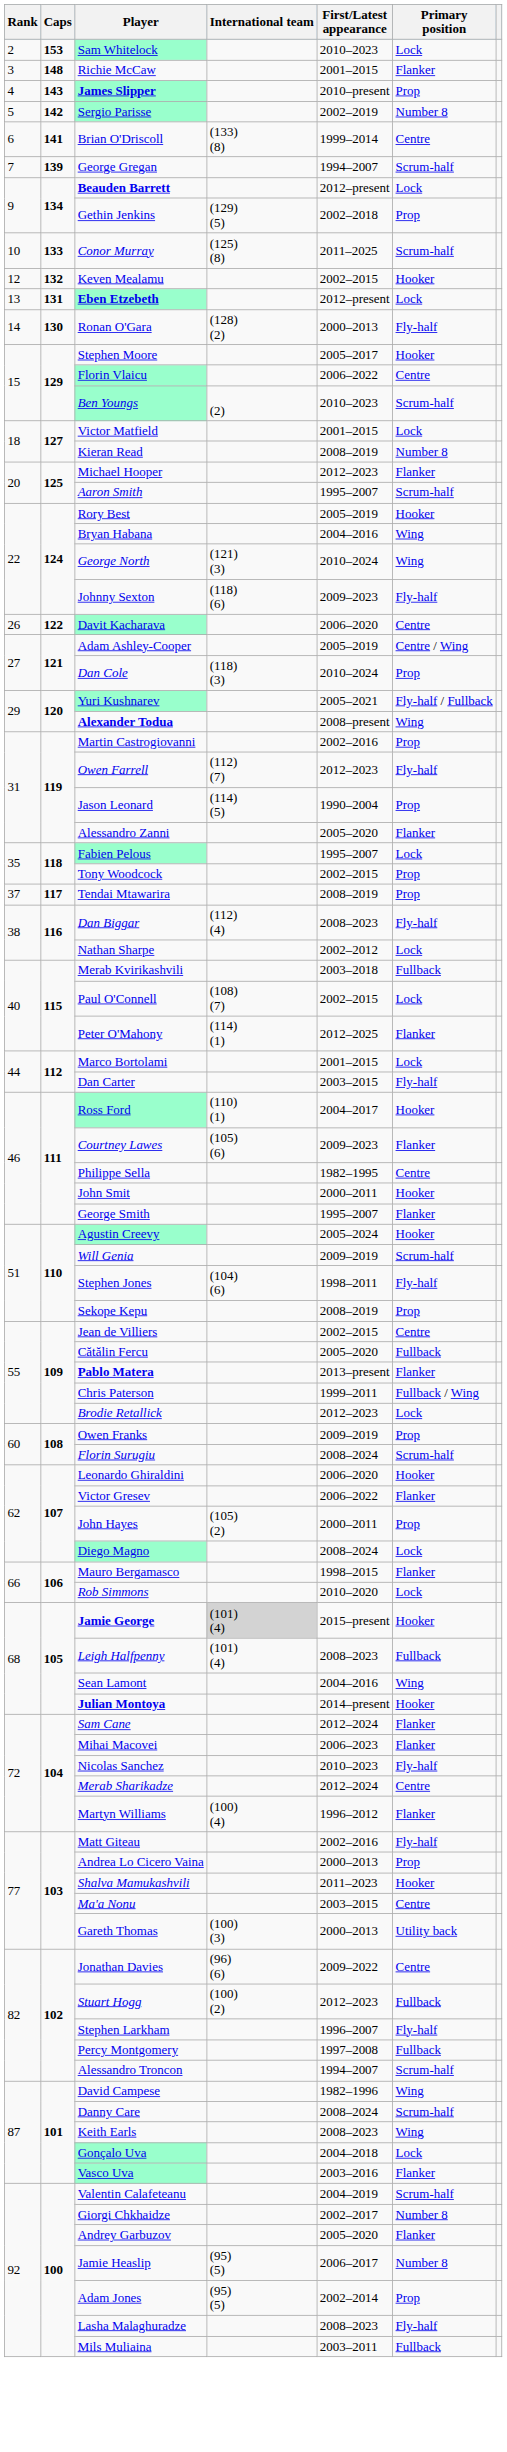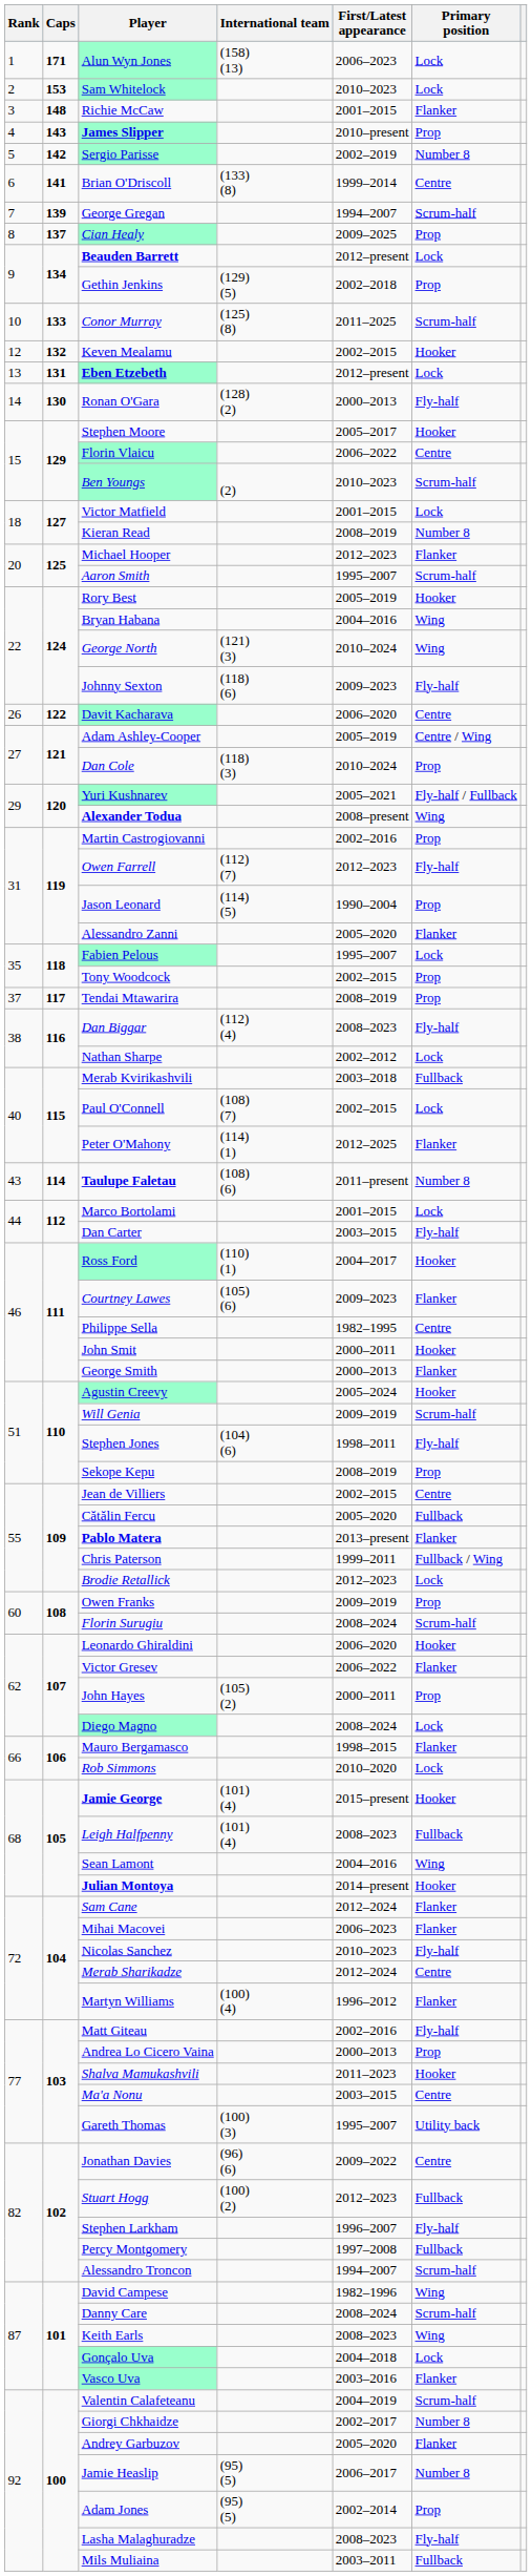+ row: 1 | 171 | Alun Wyn Jones | (158) (13) | 2006–2023 | Lock
+ row: 8 | 137 | Cian Healy | 2009–2025 | Prop
+ row: 43 | 114 | Taulupe Faletau | (108) (6) | 2011–present | Number 8
George Smith | First/Latest appearance: 1995–2007 -> 2000–2013
Jamie George | International team: lightgrey background -> no background
Gareth Thomas | First/Latest appearance: 2000–2013 -> 1995–2007
